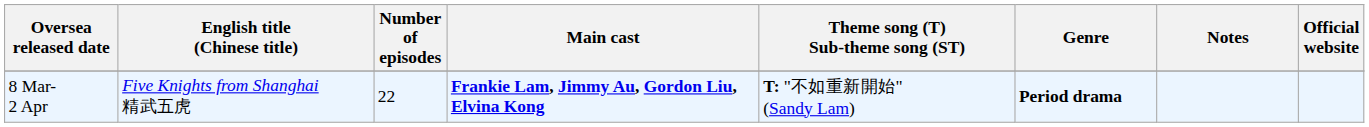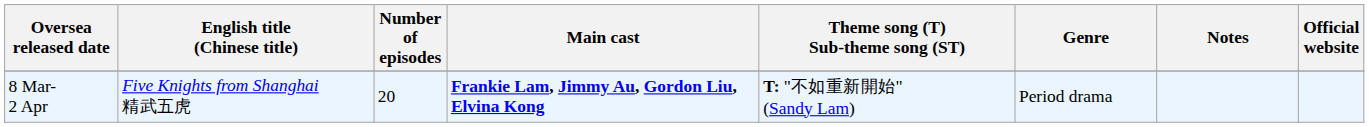8 Mar- 2 Apr | Number of episodes: 22 -> 20
8 Mar- 2 Apr | Genre: bold -> normal
